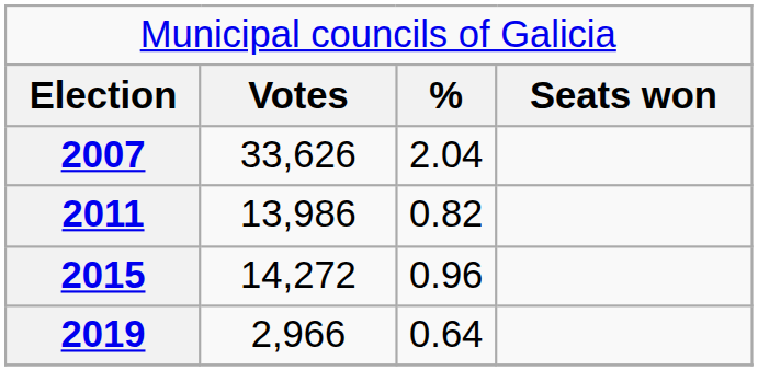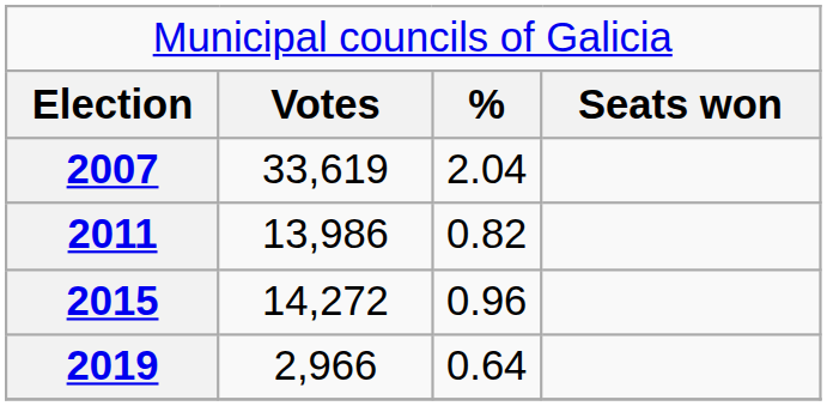2007 | column 2: 33,626 -> 33,619
